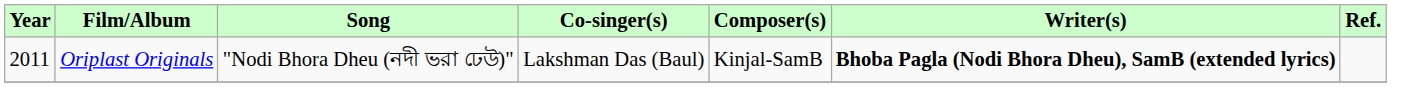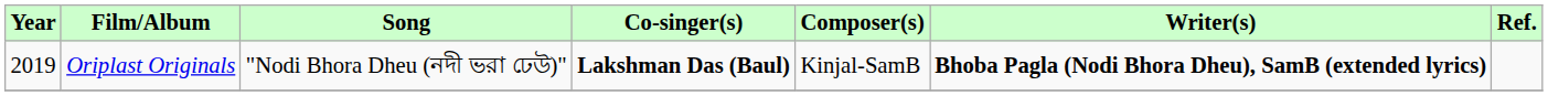Oriplast Originals | Year: 2011 -> 2019
Oriplast Originals | Co-singer(s): normal -> bold
